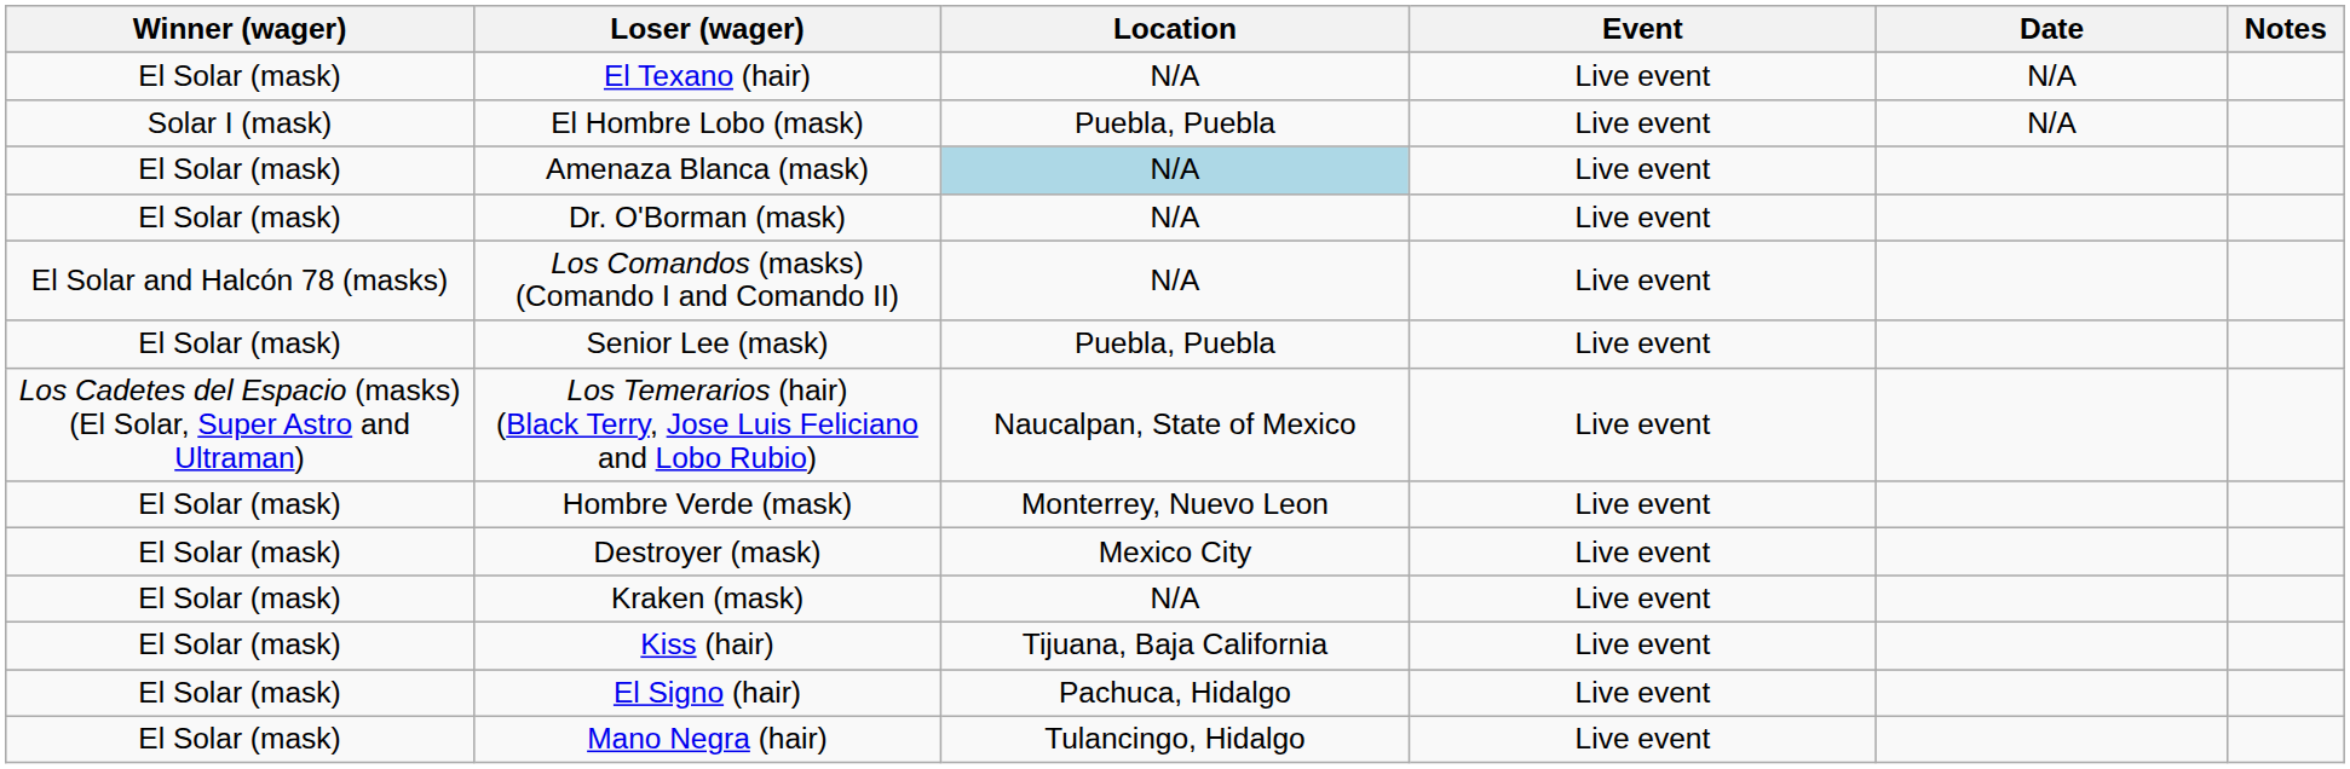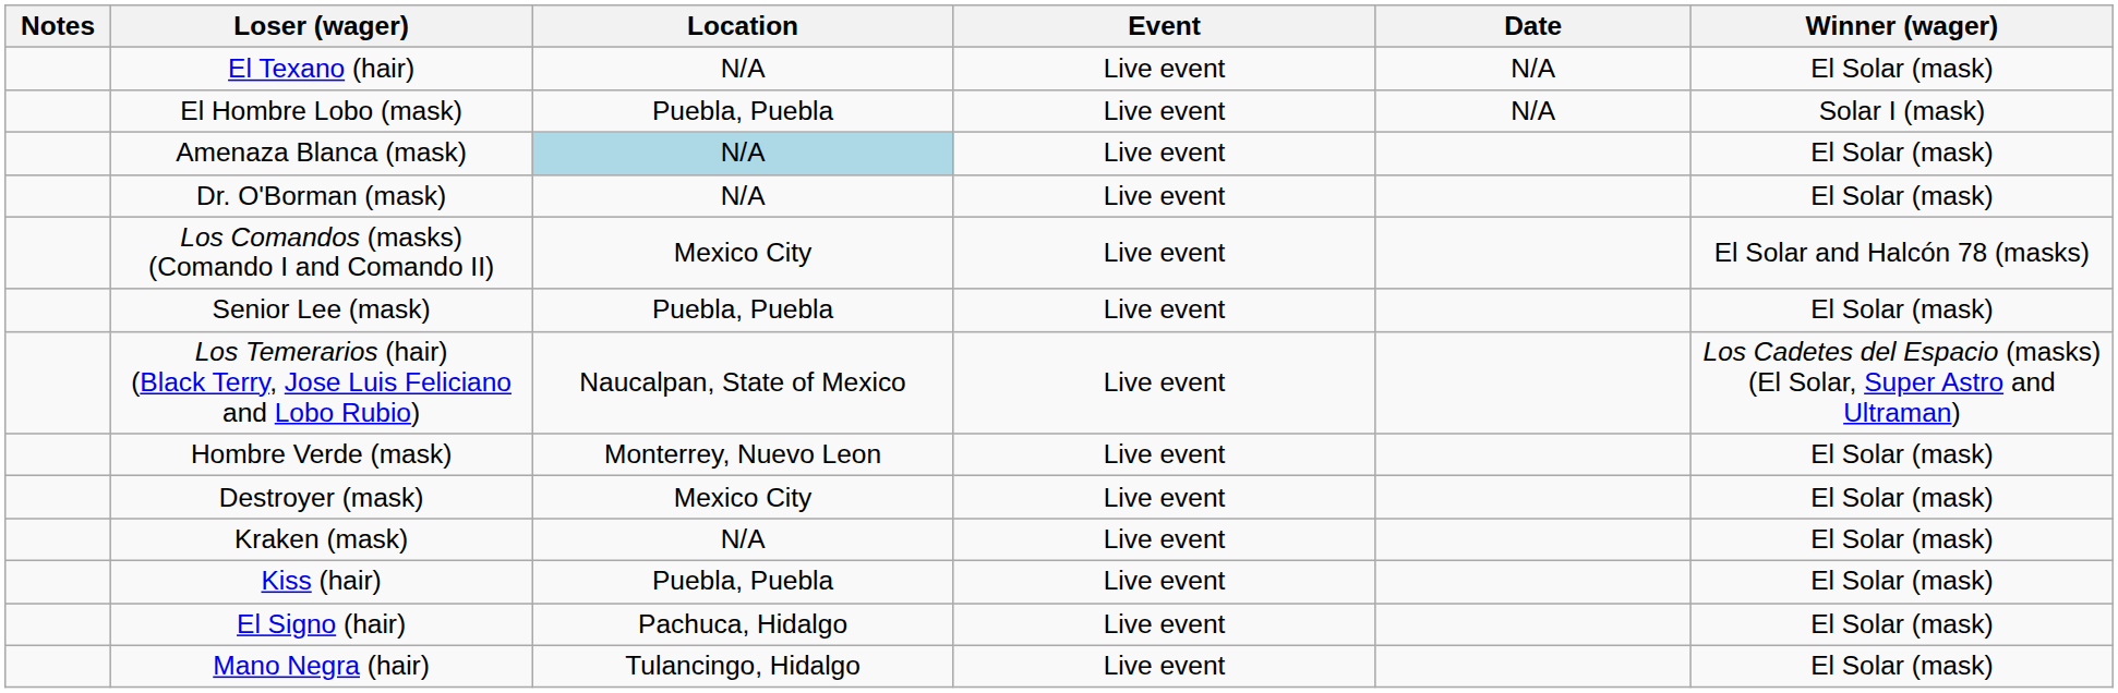columns swapped: Winner (wager) <-> Notes
Los Comandos (masks) (Comando I and Comando II) | Location: N/A -> Mexico City
Kiss (hair) | Location: Tijuana, Baja California -> Puebla, Puebla
